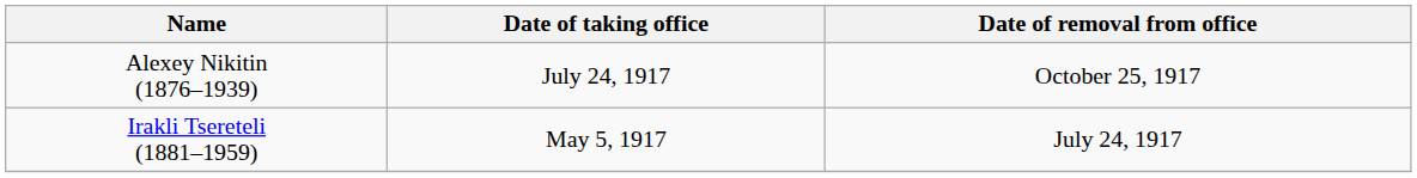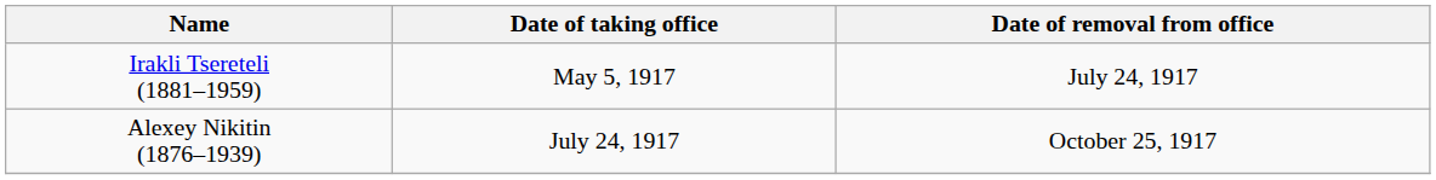rows swapped: Irakli Tsereteli (1881–1959) <-> Alexey Nikitin (1876–1939)
